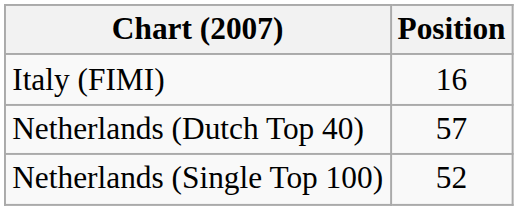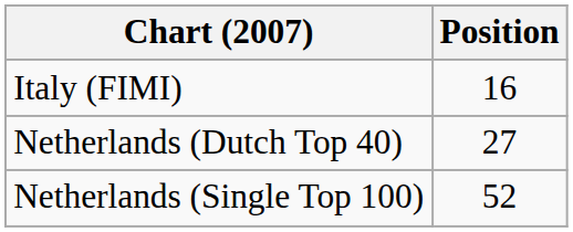Netherlands (Dutch Top 40) | Position: 57 -> 27
